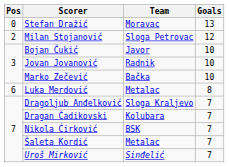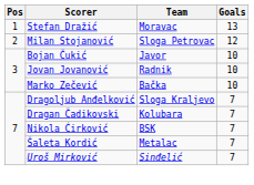Stefan Dražić | Pos: 0 -> 1
- row: 6 | Luka Merdović | Metalac | 8
